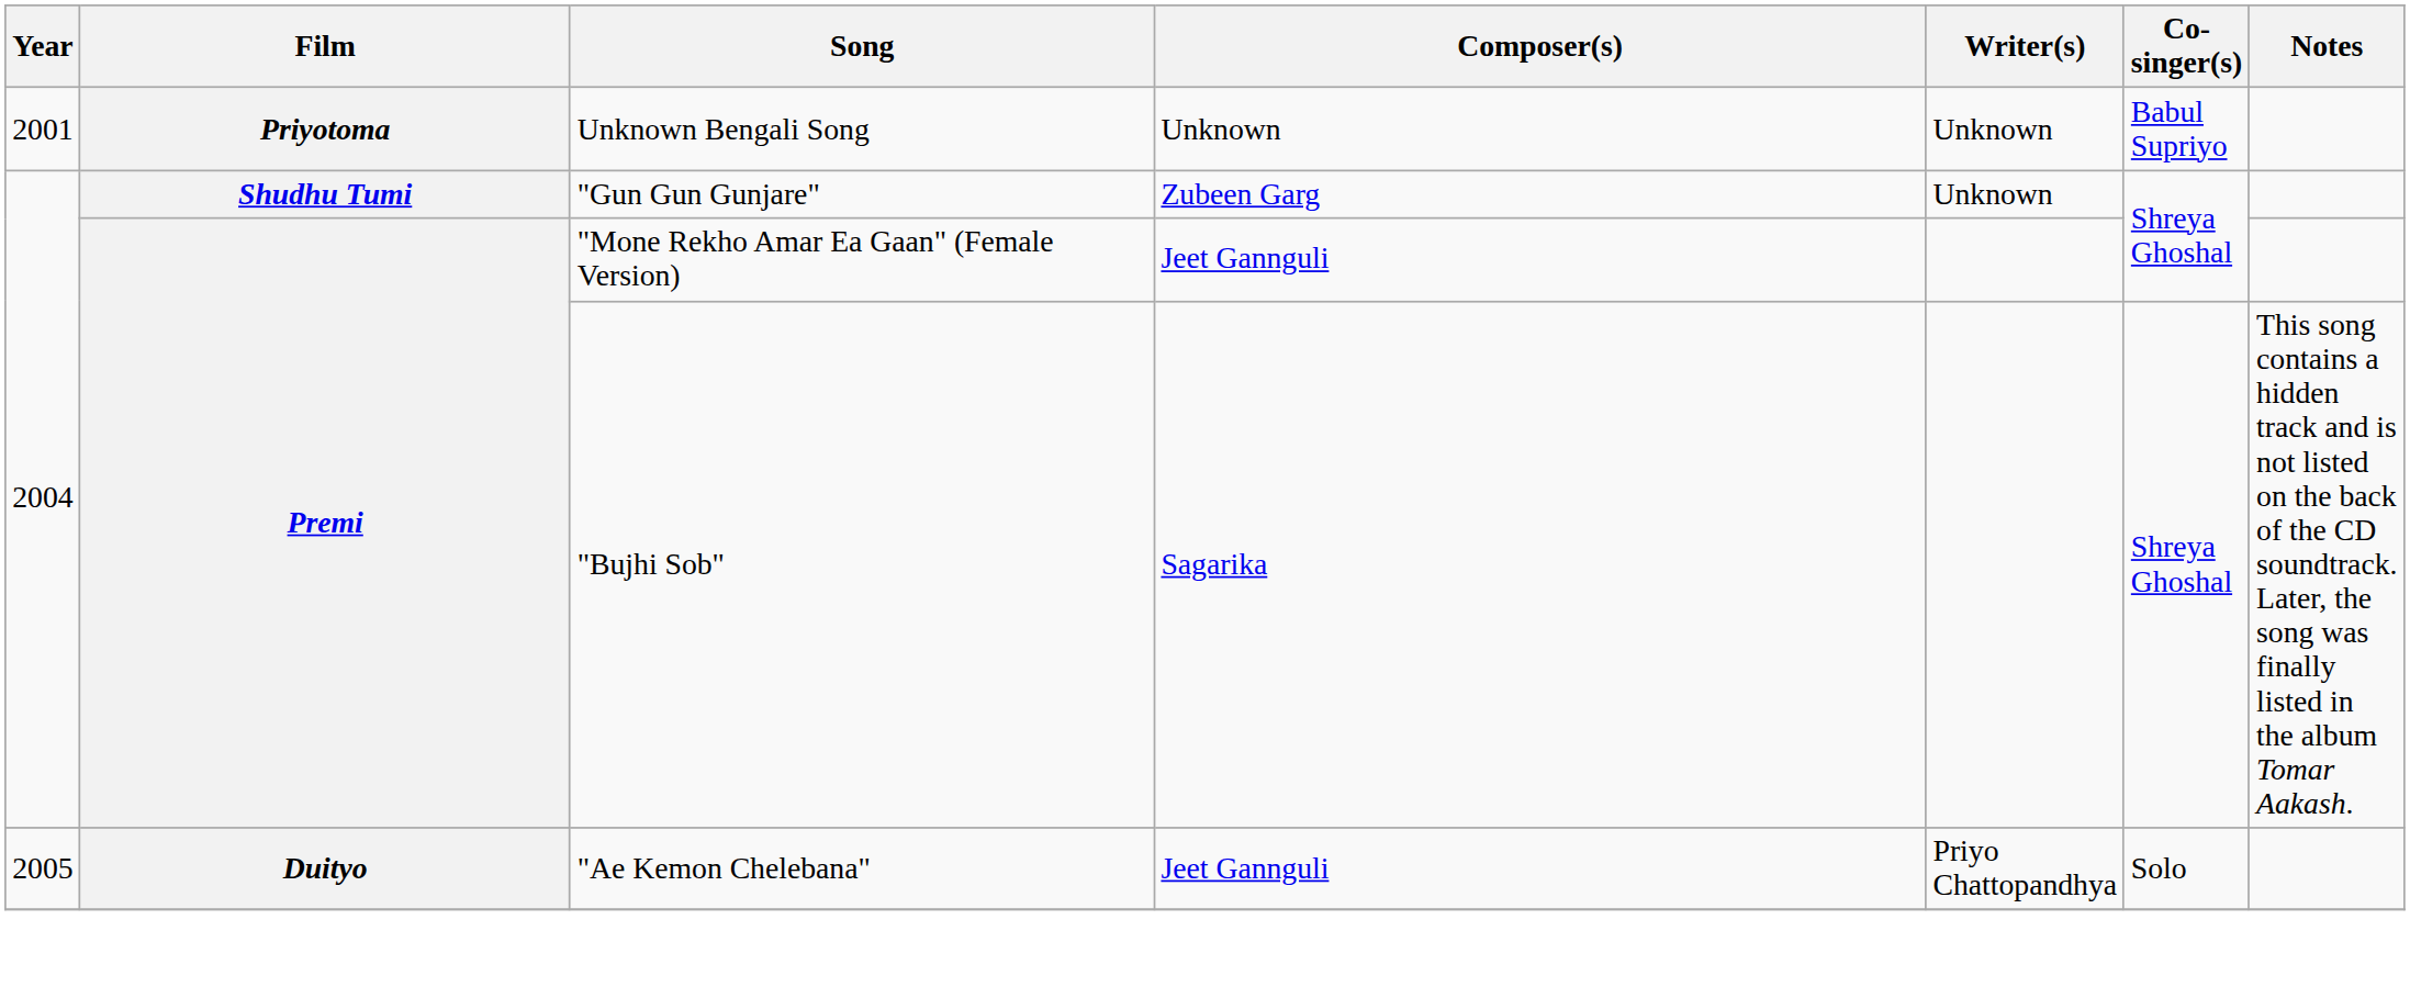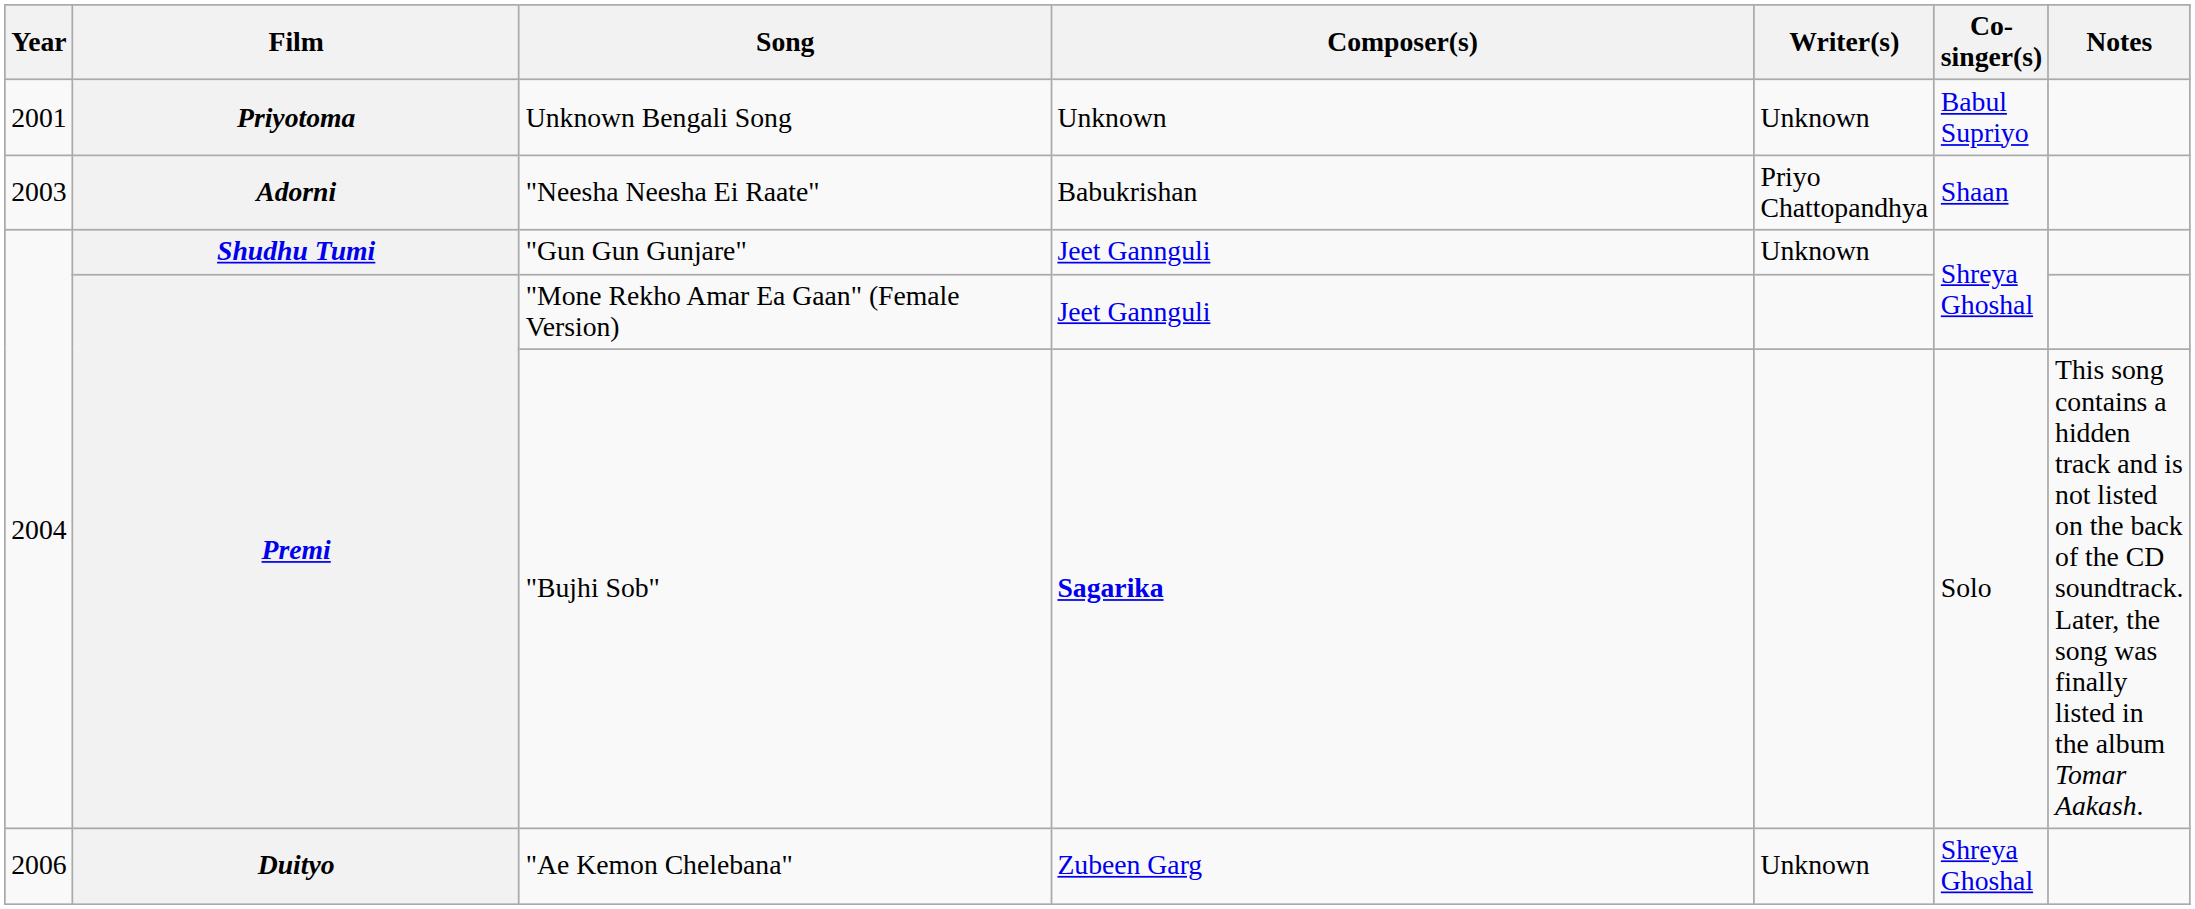+ row: 2003 | Adorni | "Neesha Neesha Ei Raate" | Babukrishan | Priyo Chattopandhya | Shaan
"Gun Gun Gunjare" | Composer(s): Zubeen Garg -> Jeet Gannguli
"Bujhi Sob" | Composer(s): normal -> bold
"Bujhi Sob" | Co-singer(s): Shreya Ghoshal -> Solo
"Ae Kemon Chelebana" | Year: 2005 -> 2006
"Ae Kemon Chelebana" | Composer(s): Jeet Gannguli -> Zubeen Garg
"Ae Kemon Chelebana" | Writer(s): Priyo Chattopandhya -> Unknown
"Ae Kemon Chelebana" | Co-singer(s): Solo -> Shreya Ghoshal
